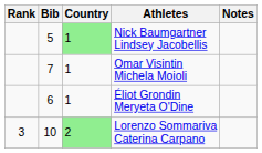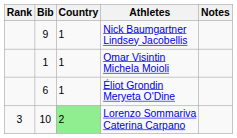Nick Baumgartner Lindsey Jacobellis | Bib: 5 -> 9
Nick Baumgartner Lindsey Jacobellis | Country: lightgreen background -> no background
Omar Visintin Michela Moioli | Bib: 7 -> 1
